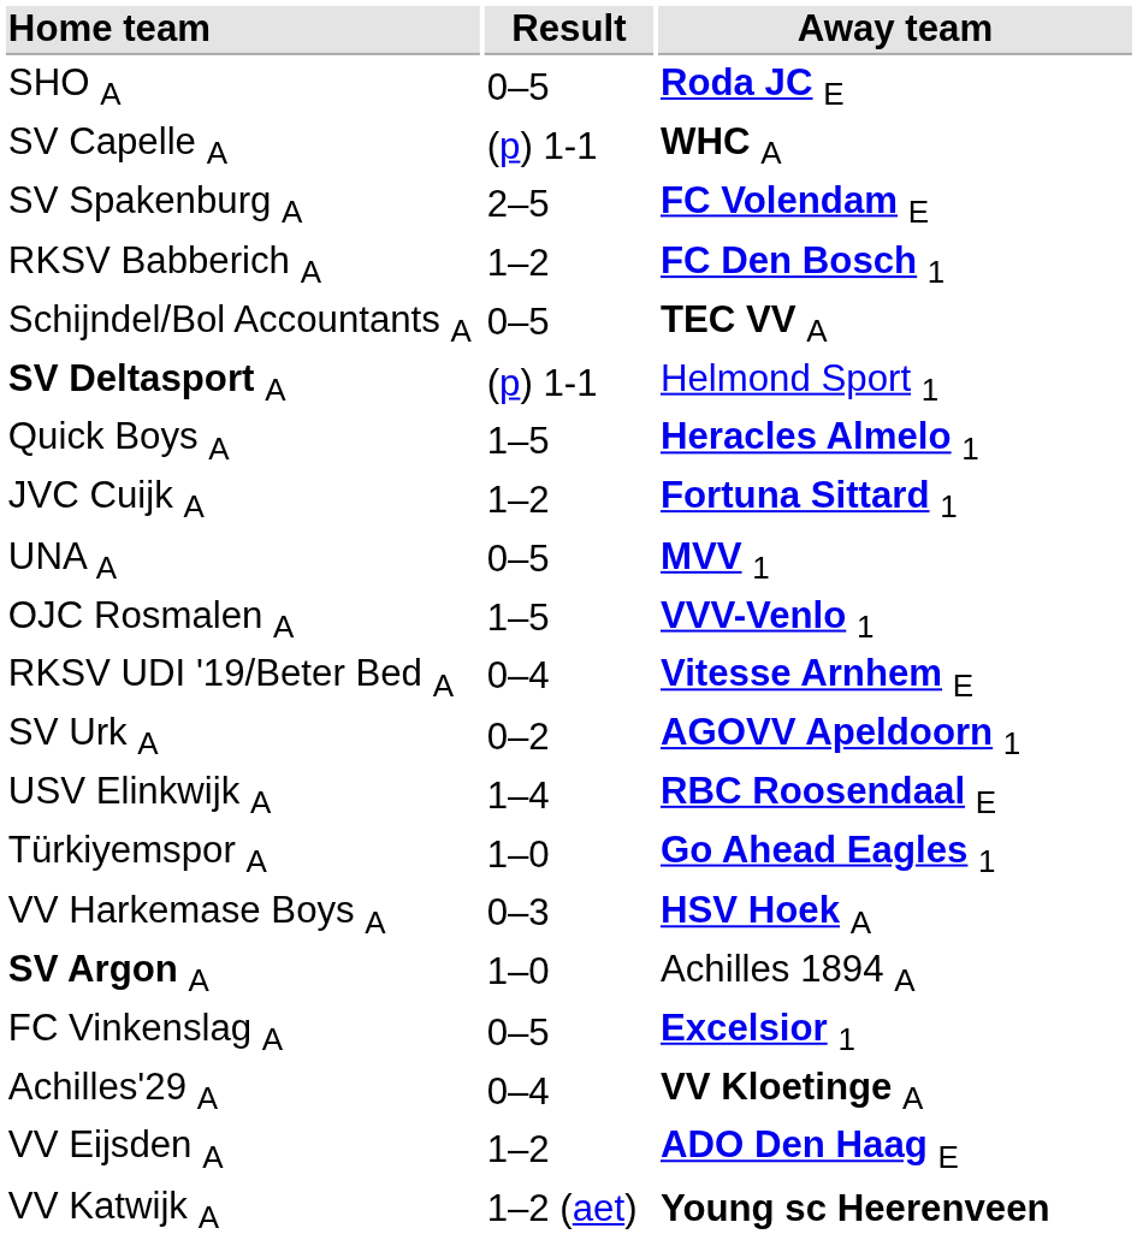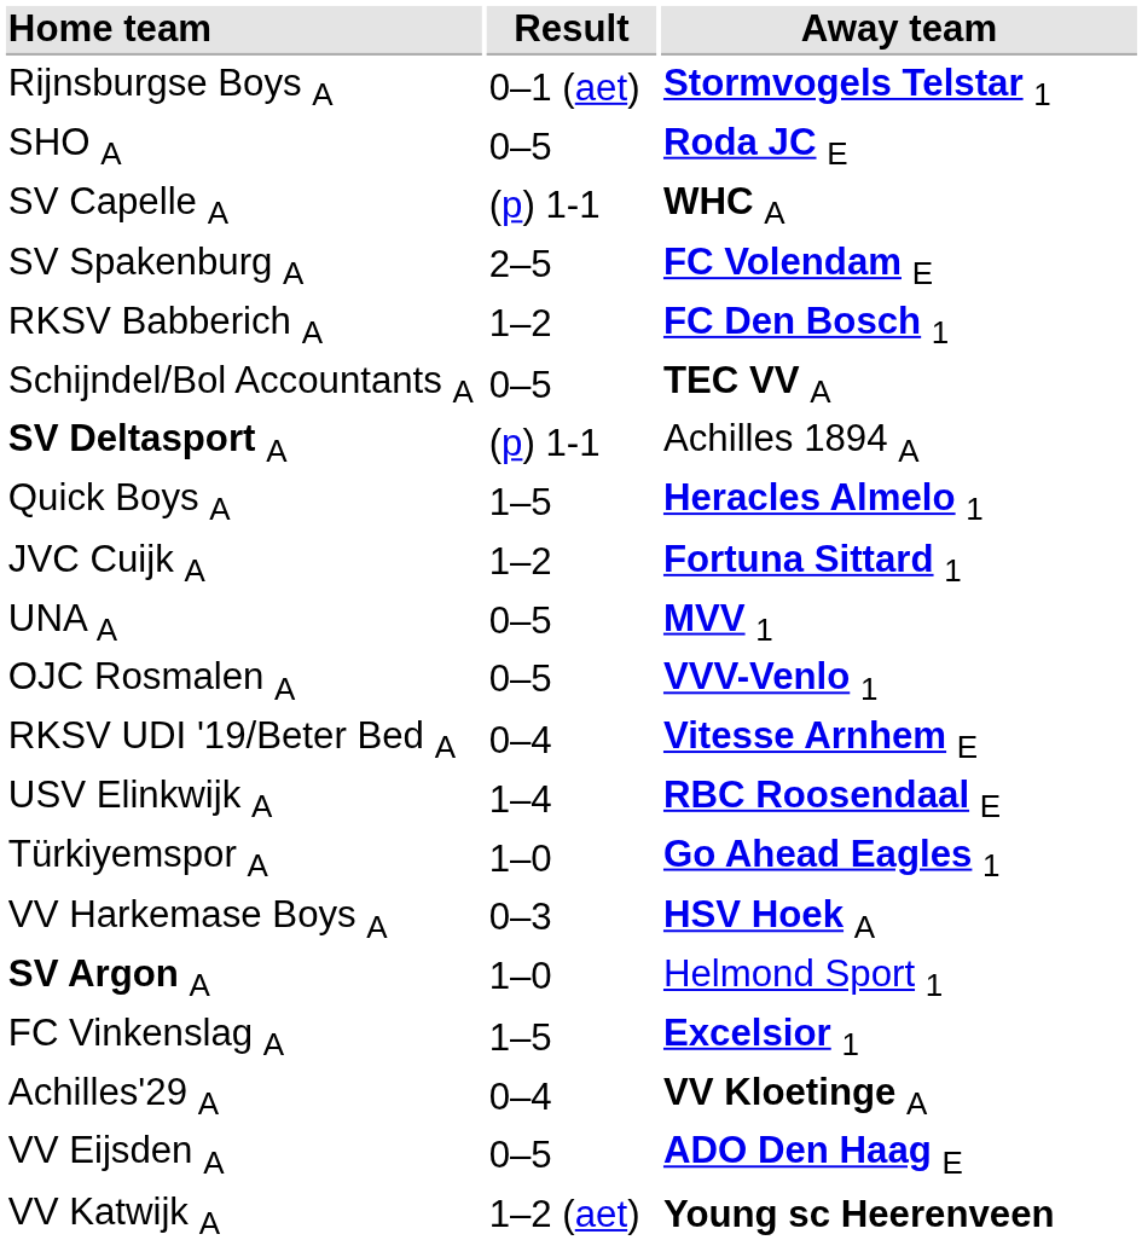+ row: Rijnsburgse Boys A | 0–1 (aet) | Stormvogels Telstar 1
SV Deltasport A | Away team: Helmond Sport 1 -> Achilles 1894 A
OJC Rosmalen A | Result: 1–5 -> 0–5
- row: SV Urk A | 0–2 | AGOVV Apeldoorn 1
SV Argon A | Away team: Achilles 1894 A -> Helmond Sport 1
FC Vinkenslag A | Result: 0–5 -> 1–5
VV Eijsden A | Result: 1–2 -> 0–5
